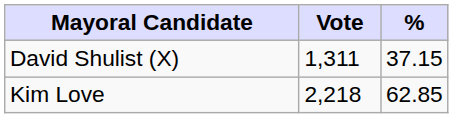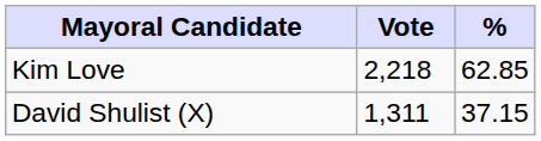rows swapped: Kim Love <-> David Shulist (X)
